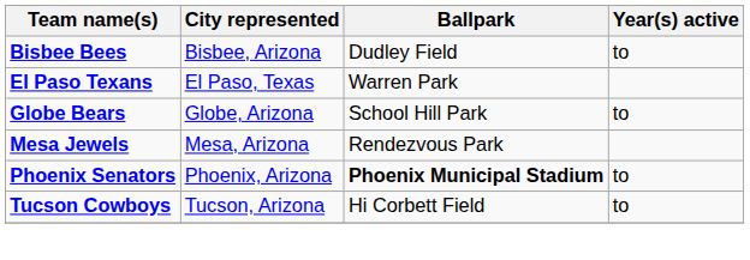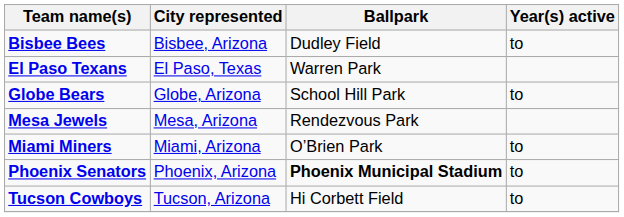+ row: Miami Miners | Miami, Arizona | O’Brien Park | to
